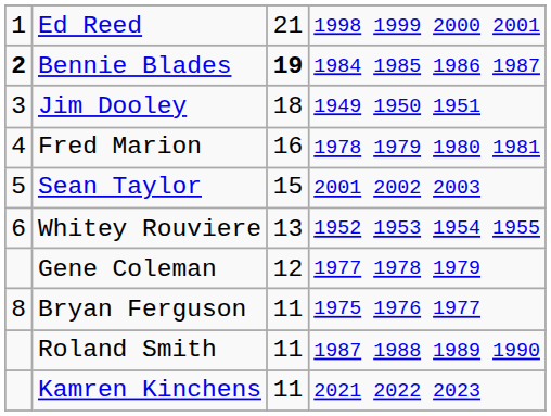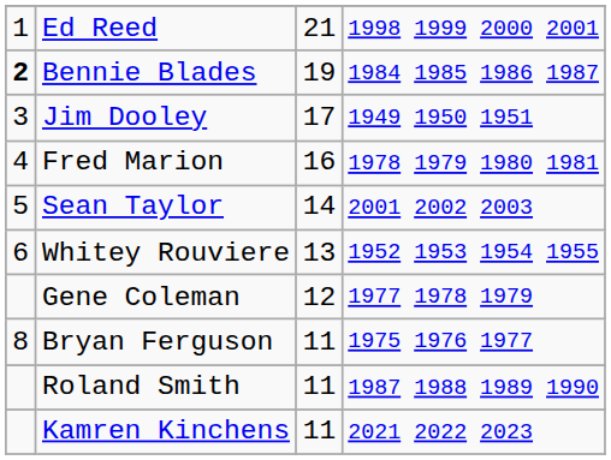Bennie Blades | column 3: bold -> normal
Jim Dooley | column 3: 18 -> 17
Sean Taylor | column 3: 15 -> 14
